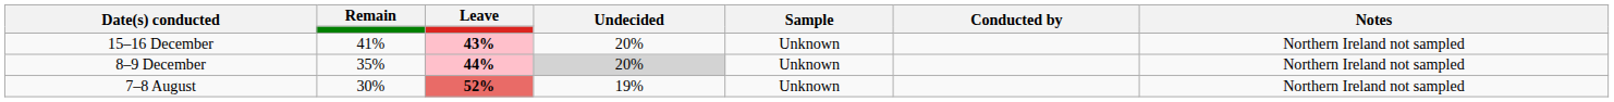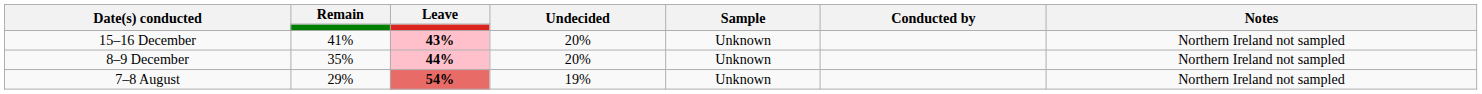8–9 December | Undecided: lightgrey background -> no background
7–8 August | Remain: 30% -> 29%
7–8 August | Leave: 52% -> 54%
